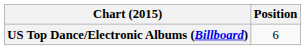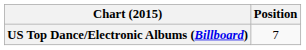US Top Dance/Electronic Albums (Billboard) | Position: 6 -> 7
